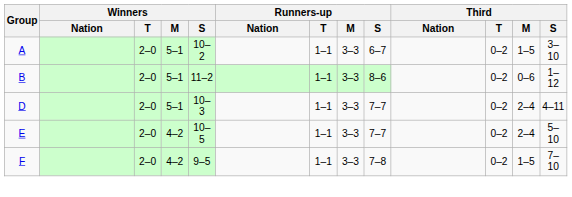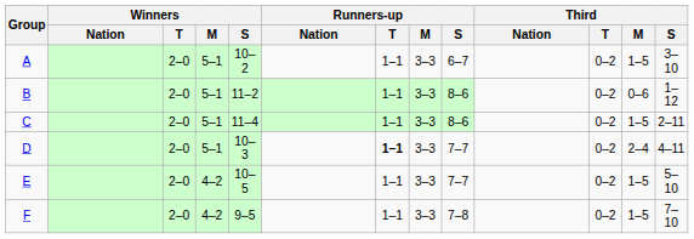+ row: C | 2–0 | 5–1 | 11–4 | 1–1 | 3–3 | 8–6 | 0–2 | 1–5 | 2–11
D | Runners-up / T: normal -> bold
E | Third / M: 2–4 -> 1–5
